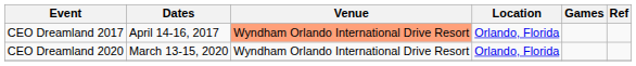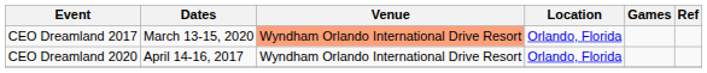CEO Dreamland 2017 | Dates: April 14-16, 2017 -> March 13-15, 2020
CEO Dreamland 2020 | Dates: March 13-15, 2020 -> April 14-16, 2017
